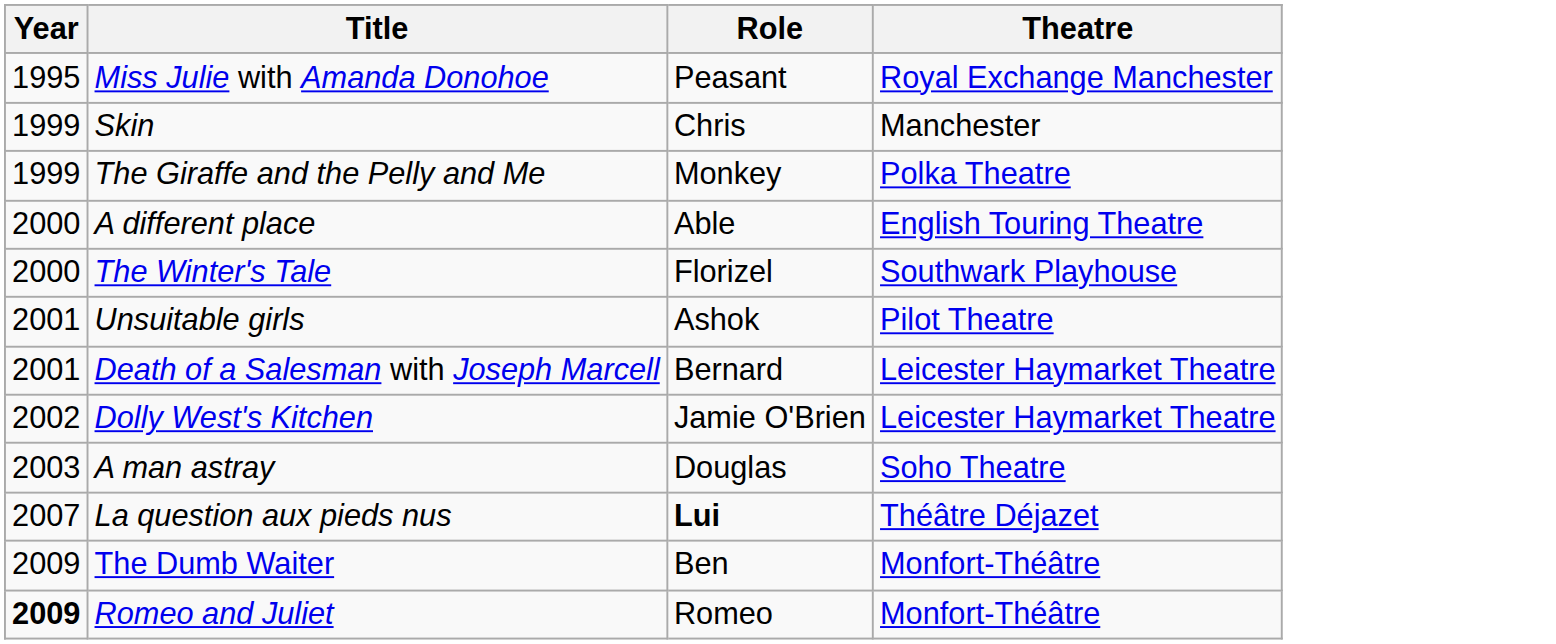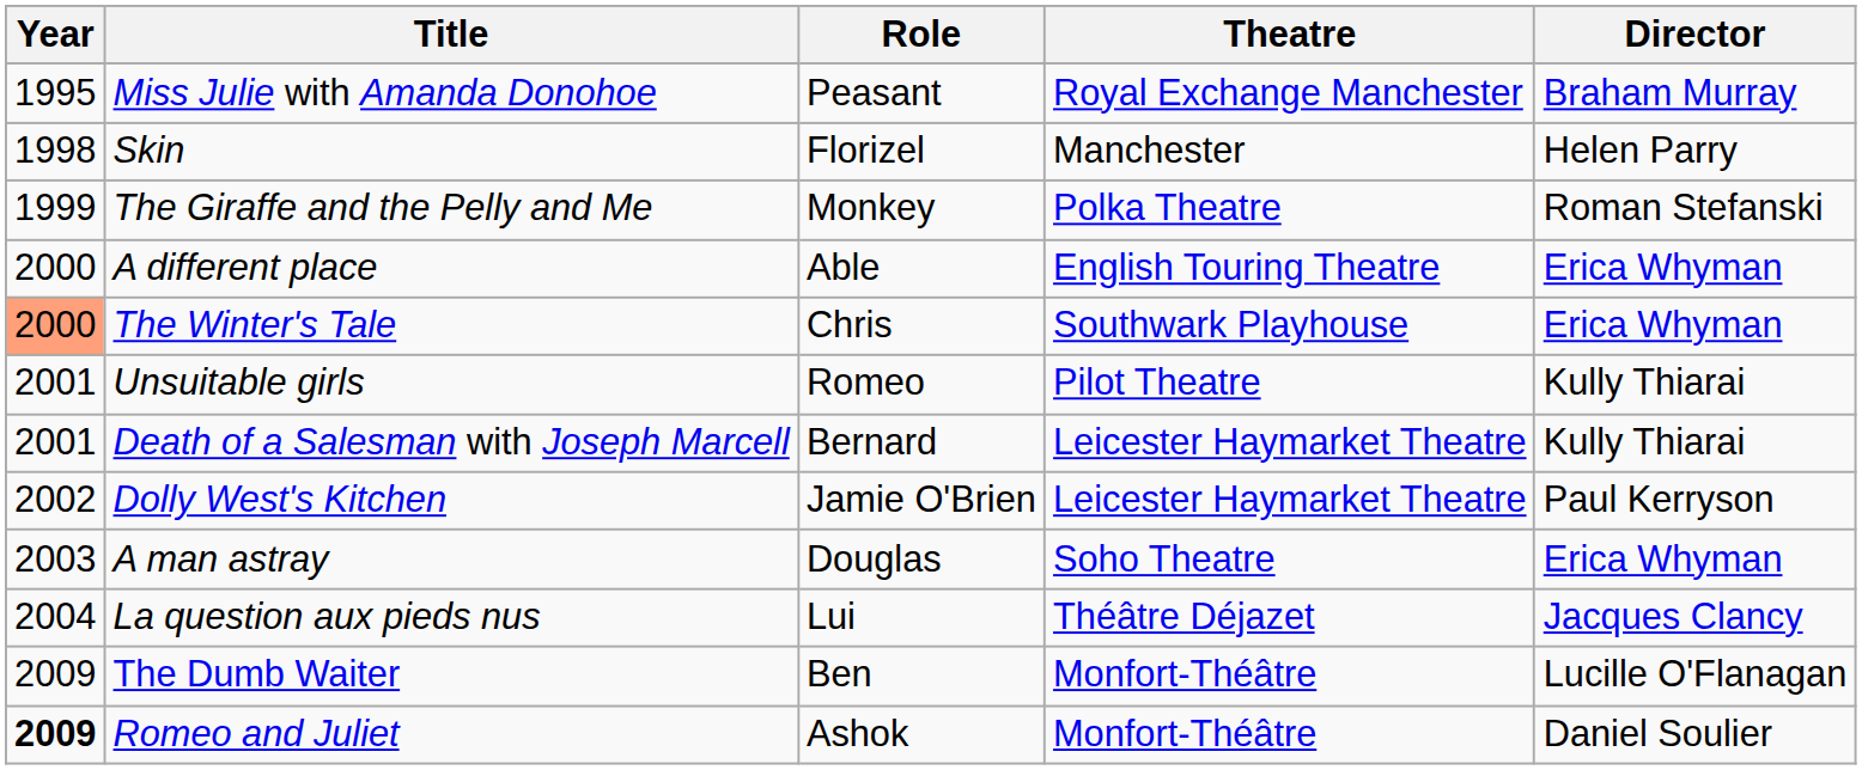+ column: Director | Braham Murray | Helen Parry | Roman Stefanski | Erica Whyman | Erica Whyman | Kully Thiarai | Kully Thiarai | Paul Kerryson | Erica Whyman | Jacques Clancy | Lucille O'Flanagan | Daniel Soulier
Skin | Year: 1999 -> 1998
Skin | Role: Chris -> Florizel
The Winter's Tale | Year: no background -> lightsalmon background
The Winter's Tale | Role: Florizel -> Chris
Unsuitable girls | Role: Ashok -> Romeo
La question aux pieds nus | Year: 2007 -> 2004
La question aux pieds nus | Role: bold -> normal
Romeo and Juliet | Role: Romeo -> Ashok
